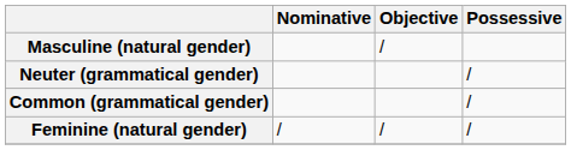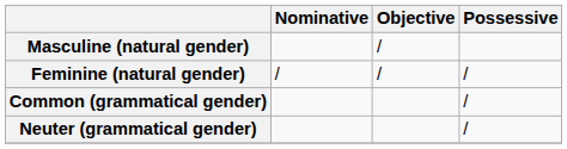rows swapped: Feminine (natural gender) <-> Neuter (grammatical gender)
